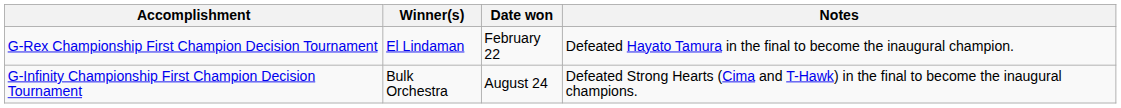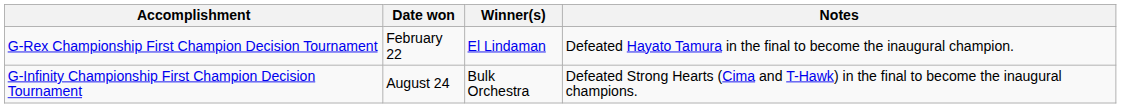columns swapped: Winner(s) <-> Date won
